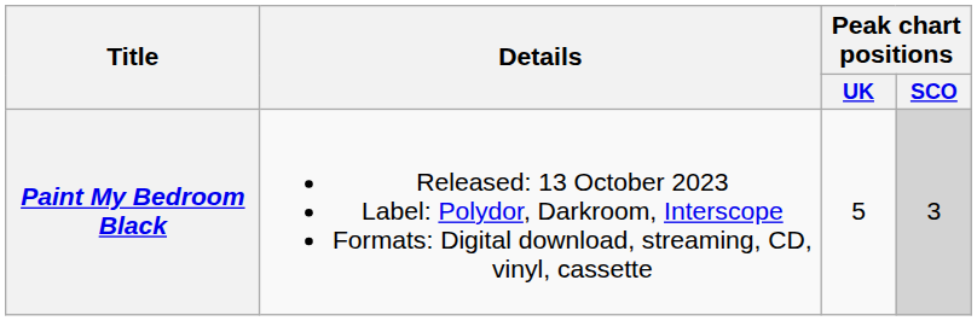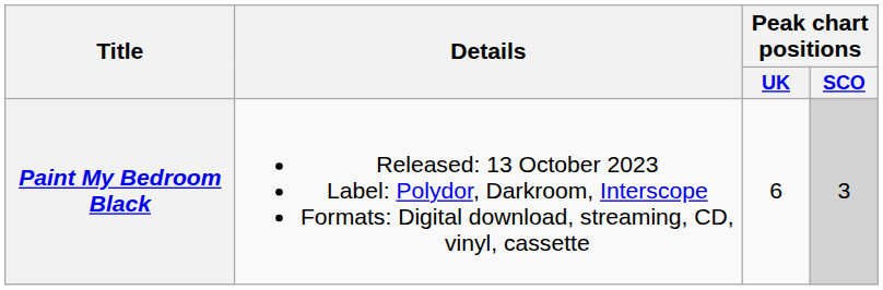Paint My Bedroom Black | Peak chart positions / UK: 5 -> 6
